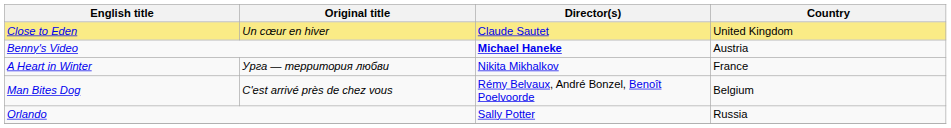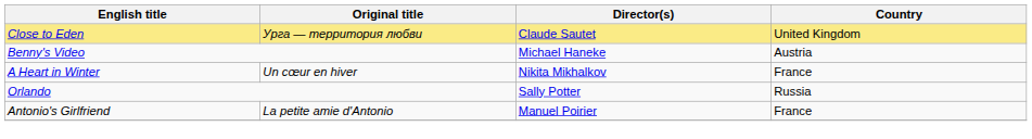Close to Eden | Original title: Un cœur en hiver -> Урга — территория любви
Benny's Video | Director(s): bold -> normal
A Heart in Winter | Original title: Урга — территория любви -> Un cœur en hiver
- row: Man Bites Dog | C'est arrivé près de chez vous | Rémy Belvaux, André Bonzel, Benoît Poelvoorde | Belgium
+ row: Antonio's Girlfriend | La petite amie d'Antonio | Manuel Poirier | France
